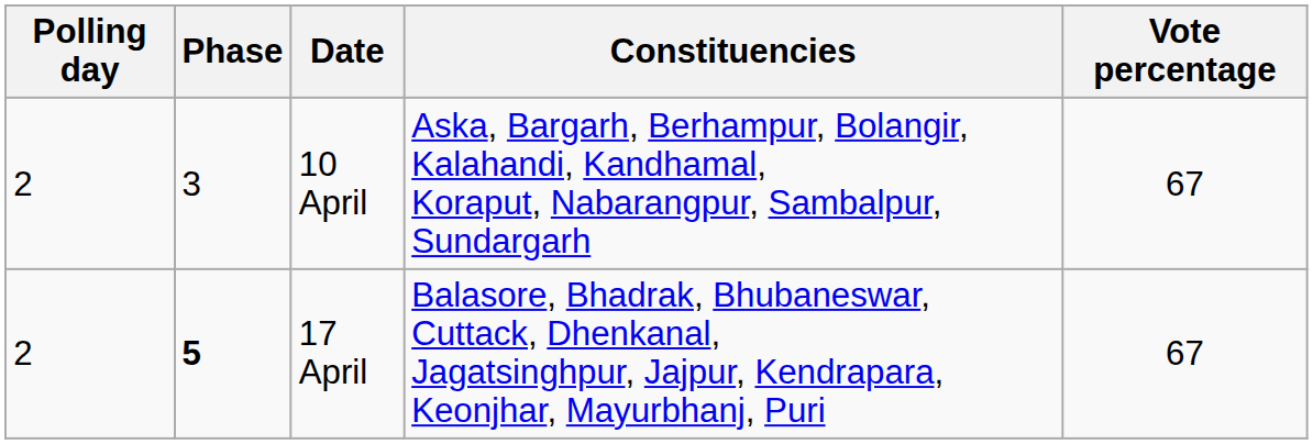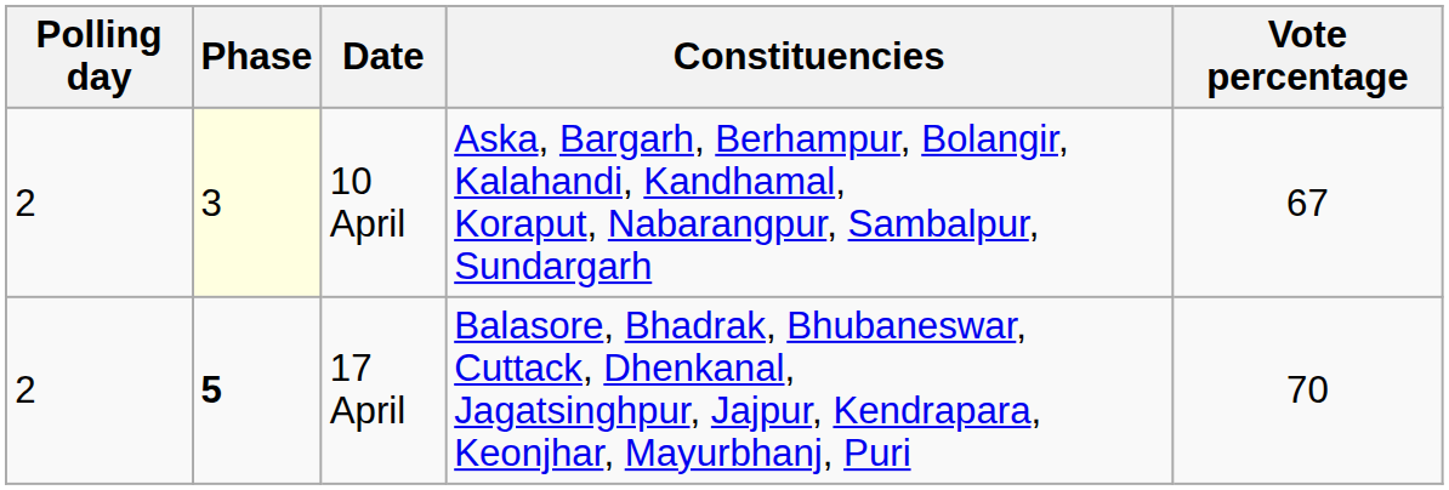10 April | Phase: no background -> lightyellow background
17 April | Vote percentage: 67 -> 70
